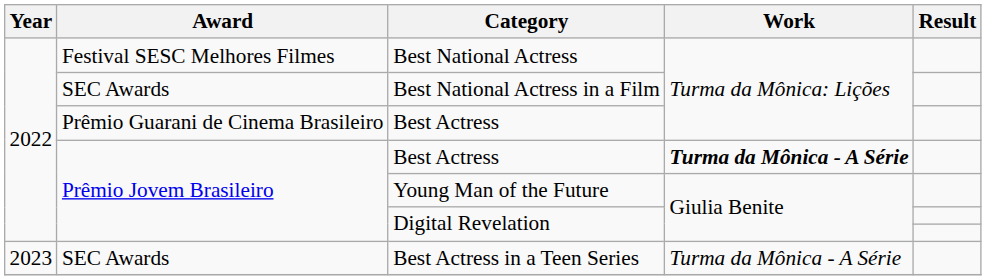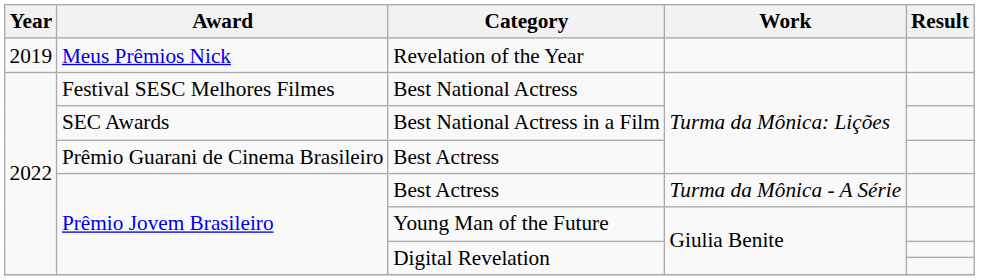+ row: 2019 | Meus Prêmios Nick | Revelation of the Year
Prêmio Jovem Brasileiro / Best Actress | Work: bold -> normal
- row: 2023 | SEC Awards | Best Actress in a Teen Series | Turma da Mônica - A Série
